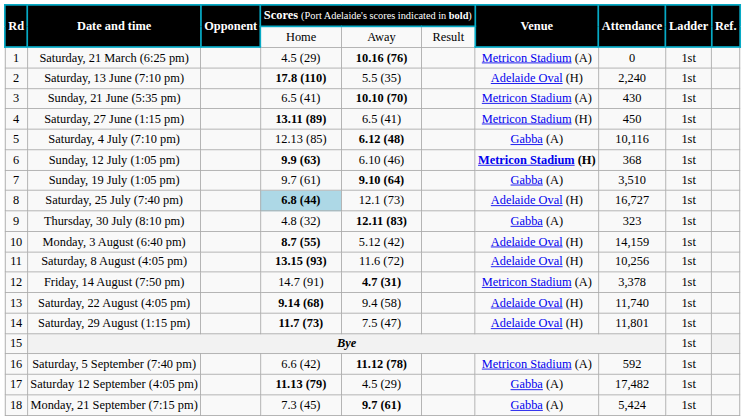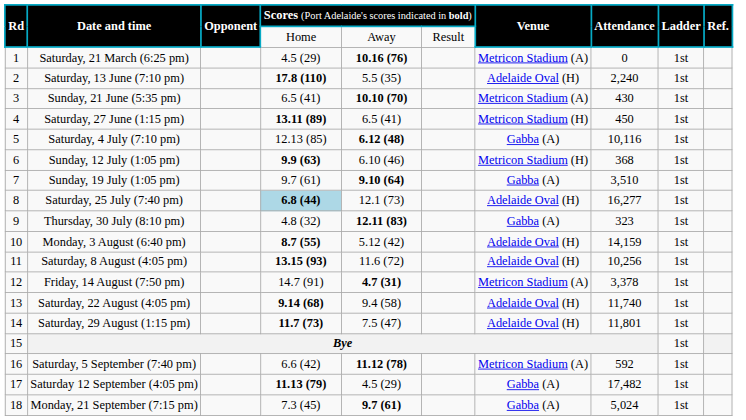Sunday, 12 July (1:05 pm) | column 7: bold -> normal
Saturday, 25 July (7:40 pm) | column 8: 16,727 -> 16,277
Monday, 21 September (7:15 pm) | column 8: 5,424 -> 5,024
